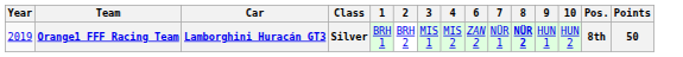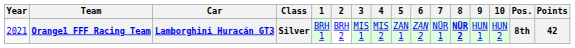+ column: 5 | ZAN 1
Orange1 FFF Racing Team | Year: 2019 -> 2021
Orange1 FFF Racing Team | Points: 50 -> 42
